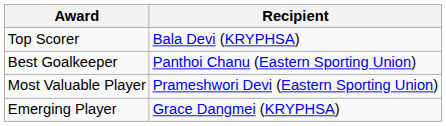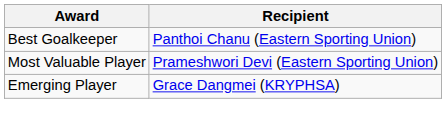- row: Top Scorer | Bala Devi (KRYPHSA)
